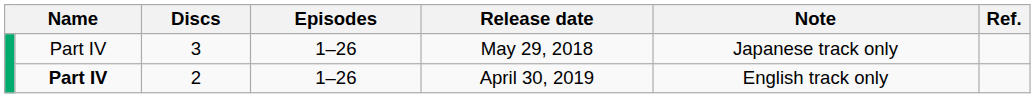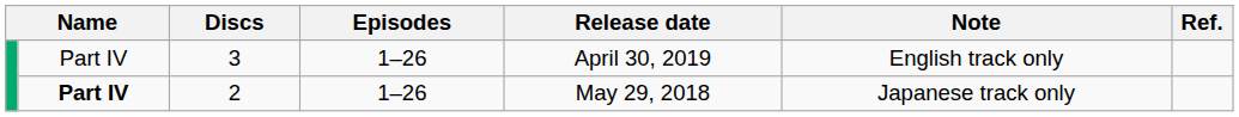3 | Release date: May 29, 2018 -> April 30, 2019
3 | Note: Japanese track only -> English track only
2 | Release date: April 30, 2019 -> May 29, 2018
2 | Note: English track only -> Japanese track only
